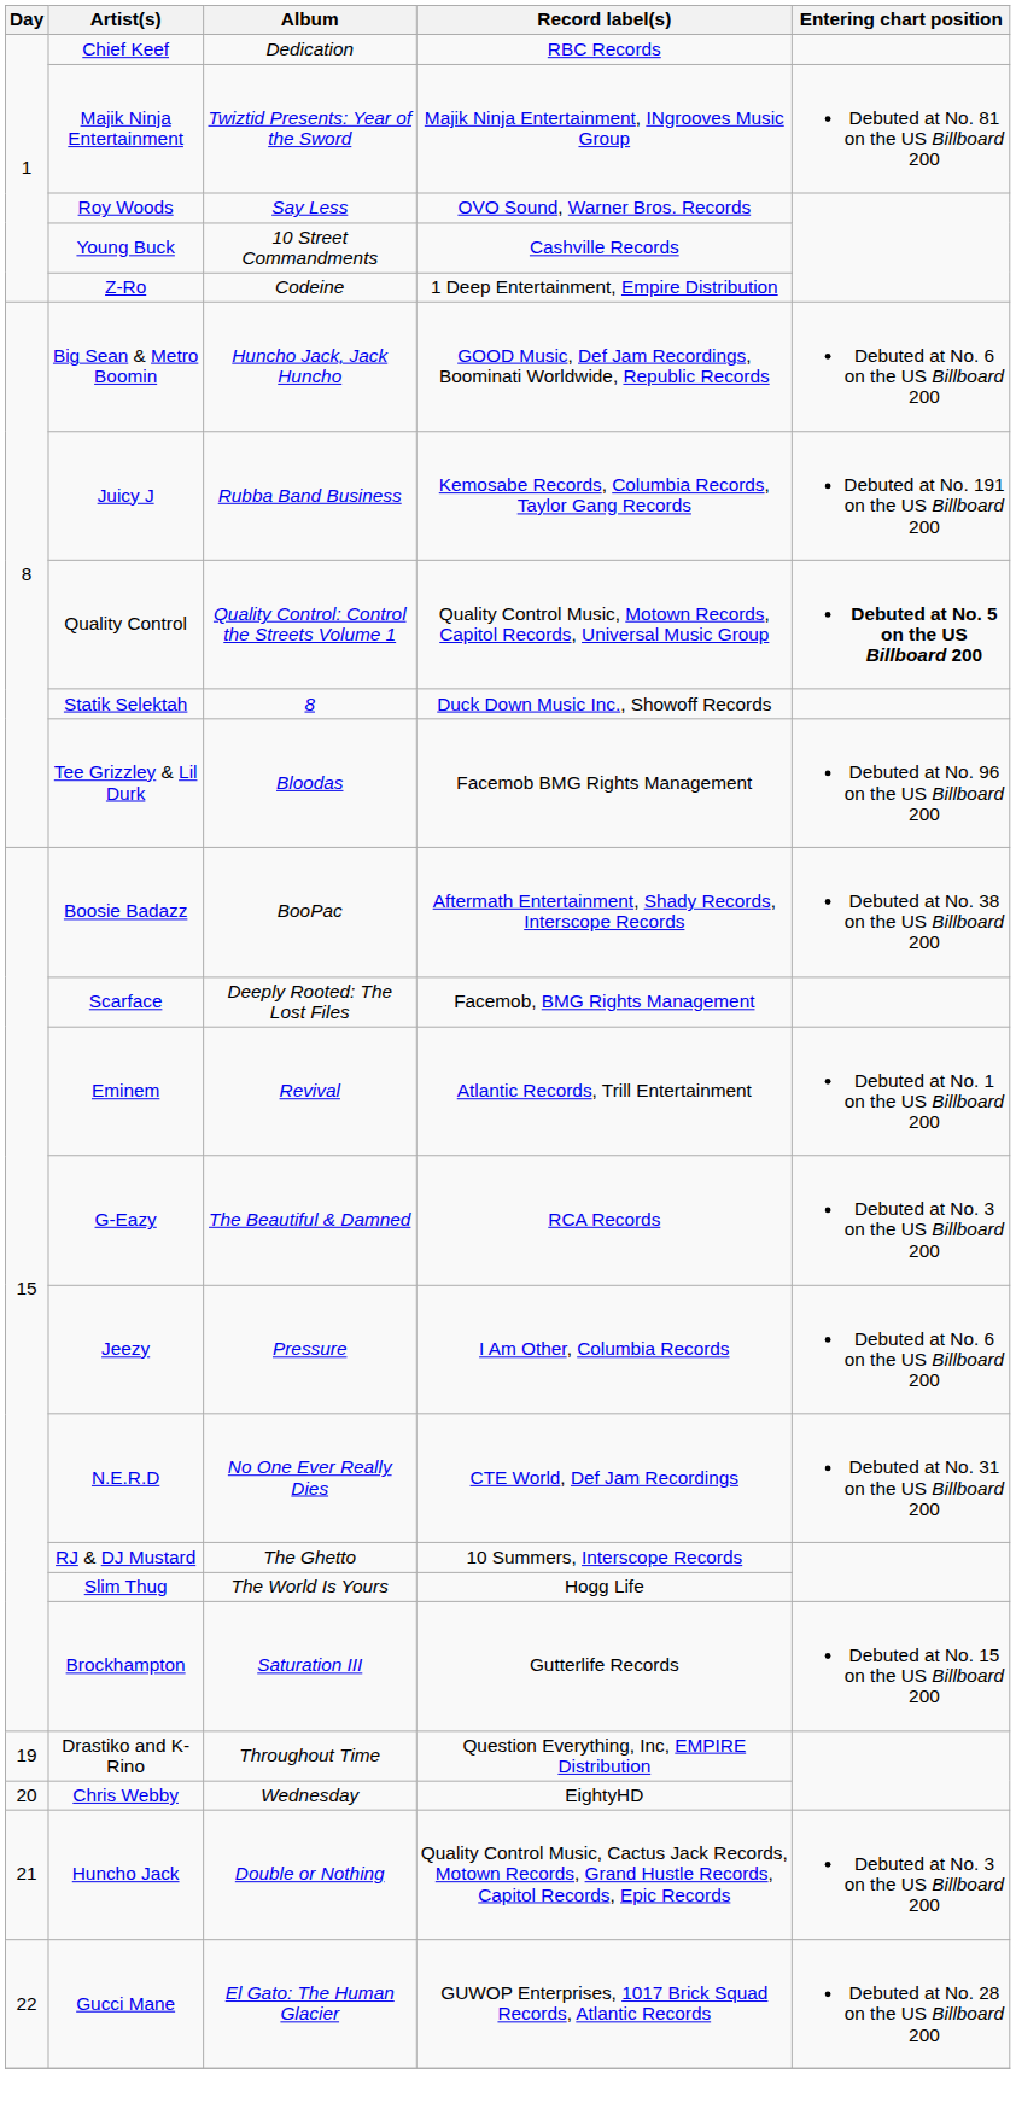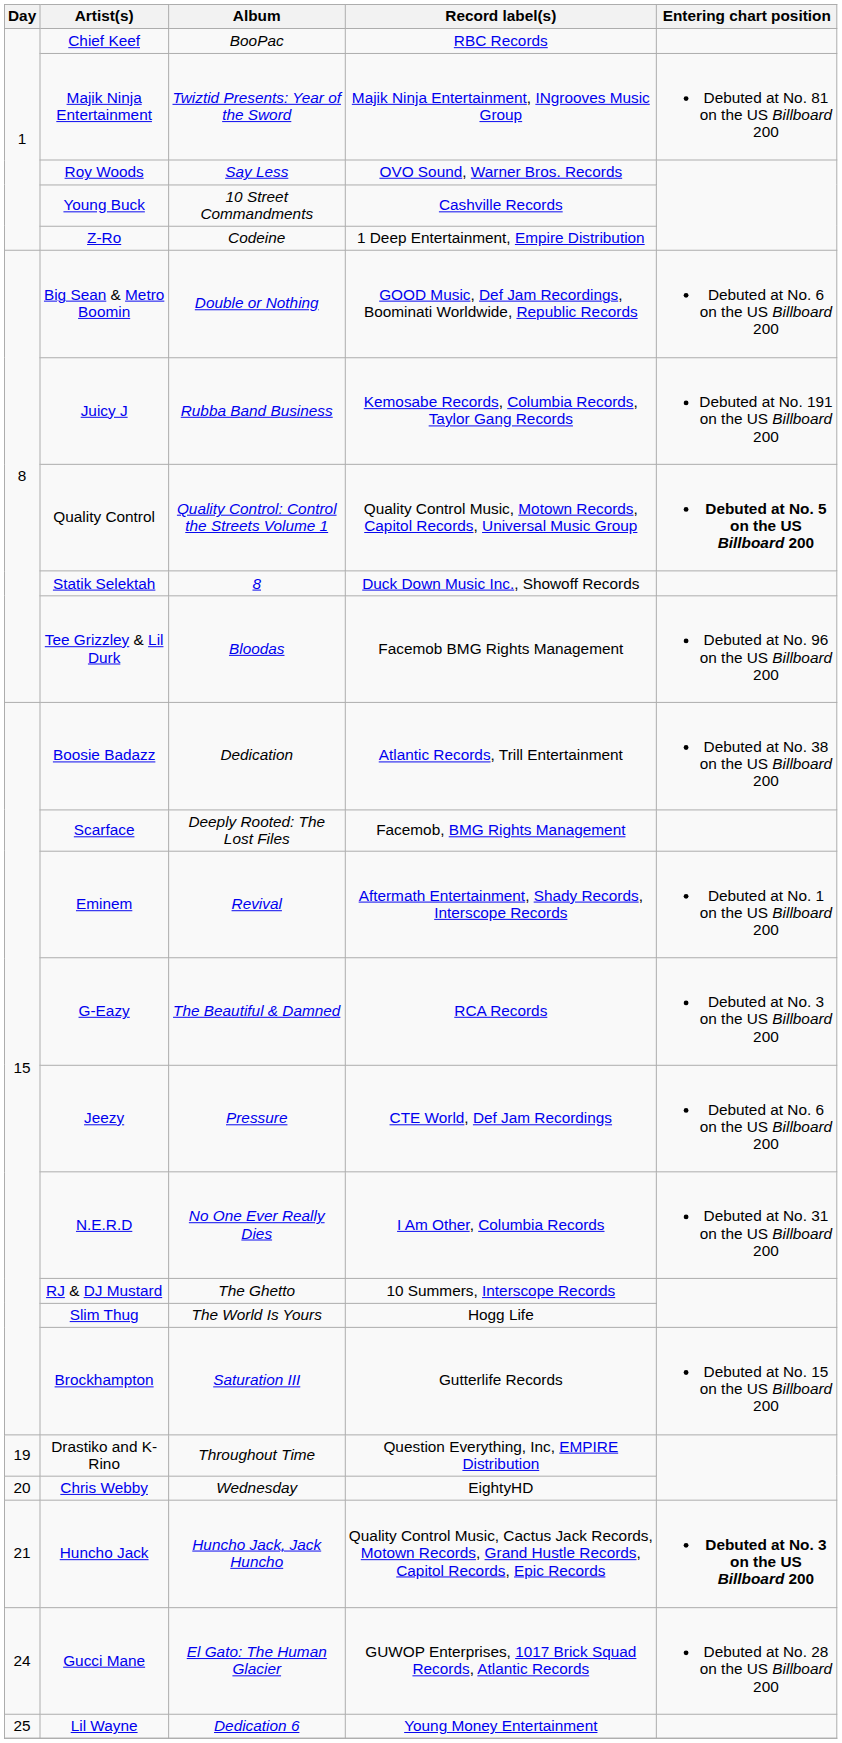Chief Keef | Album: Dedication -> BooPac
Big Sean & Metro Boomin | Album: Huncho Jack, Jack Huncho -> Double or Nothing
Boosie Badazz | Album: BooPac -> Dedication
Boosie Badazz | Record label(s): Aftermath Entertainment, Shady Records, Interscope Records -> Atlantic Records, Trill Entertainment
Eminem | Record label(s): Atlantic Records, Trill Entertainment -> Aftermath Entertainment, Shady Records, Interscope Records
Jeezy | Record label(s): I Am Other, Columbia Records -> CTE World, Def Jam Recordings
N.E.R.D | Record label(s): CTE World, Def Jam Recordings -> I Am Other, Columbia Records
Huncho Jack | Album: Double or Nothing -> Huncho Jack, Jack Huncho
Huncho Jack | Entering chart position: normal -> bold
Gucci Mane | Day: 22 -> 24
+ row: 25 | Lil Wayne | Dedication 6 | Young Money Entertainment
